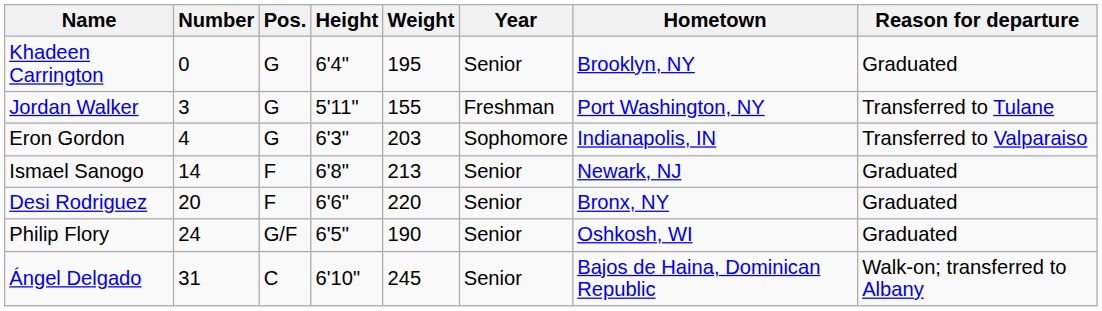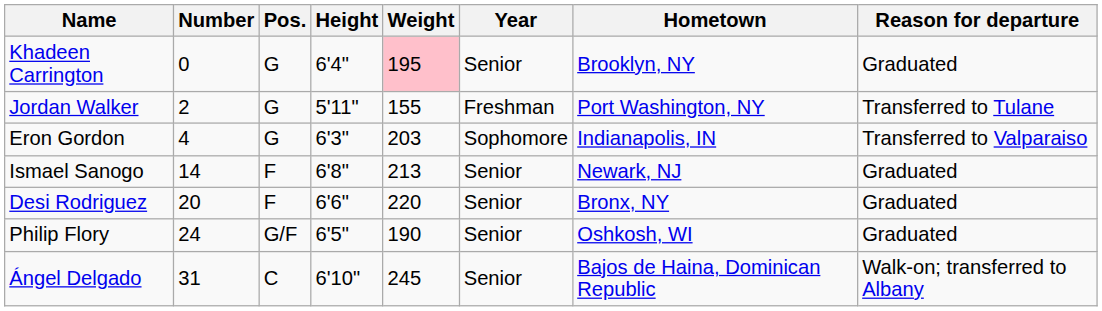Khadeen Carrington | Weight: no background -> pink background
Jordan Walker | Number: 3 -> 2
